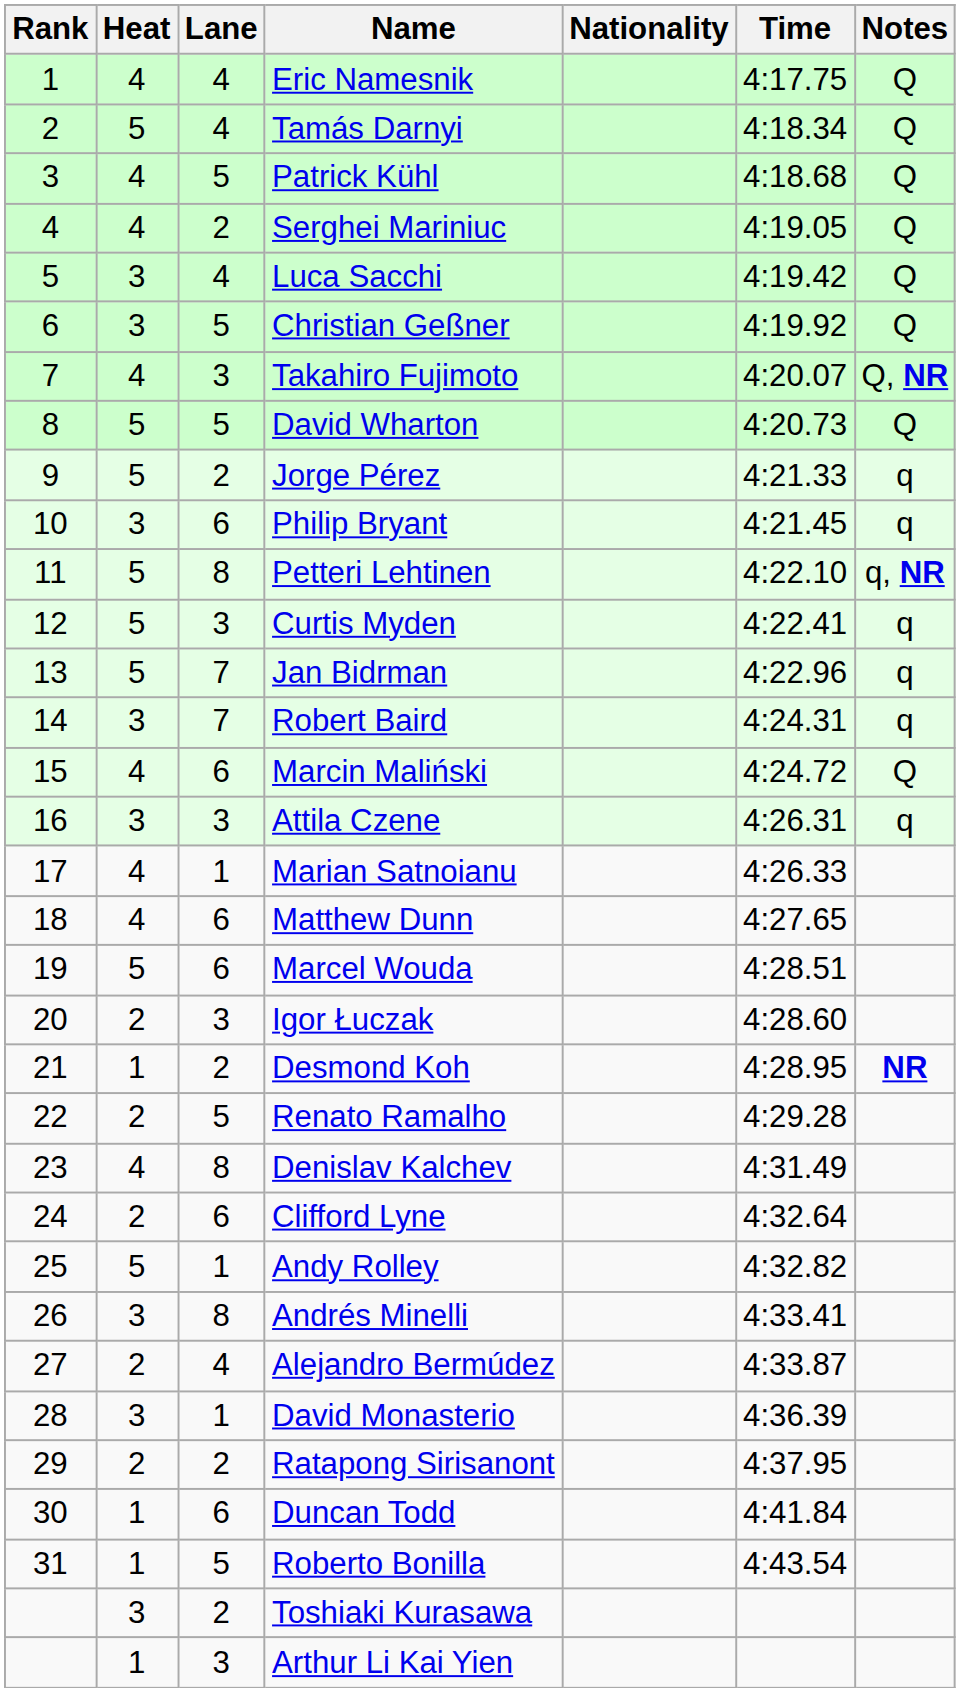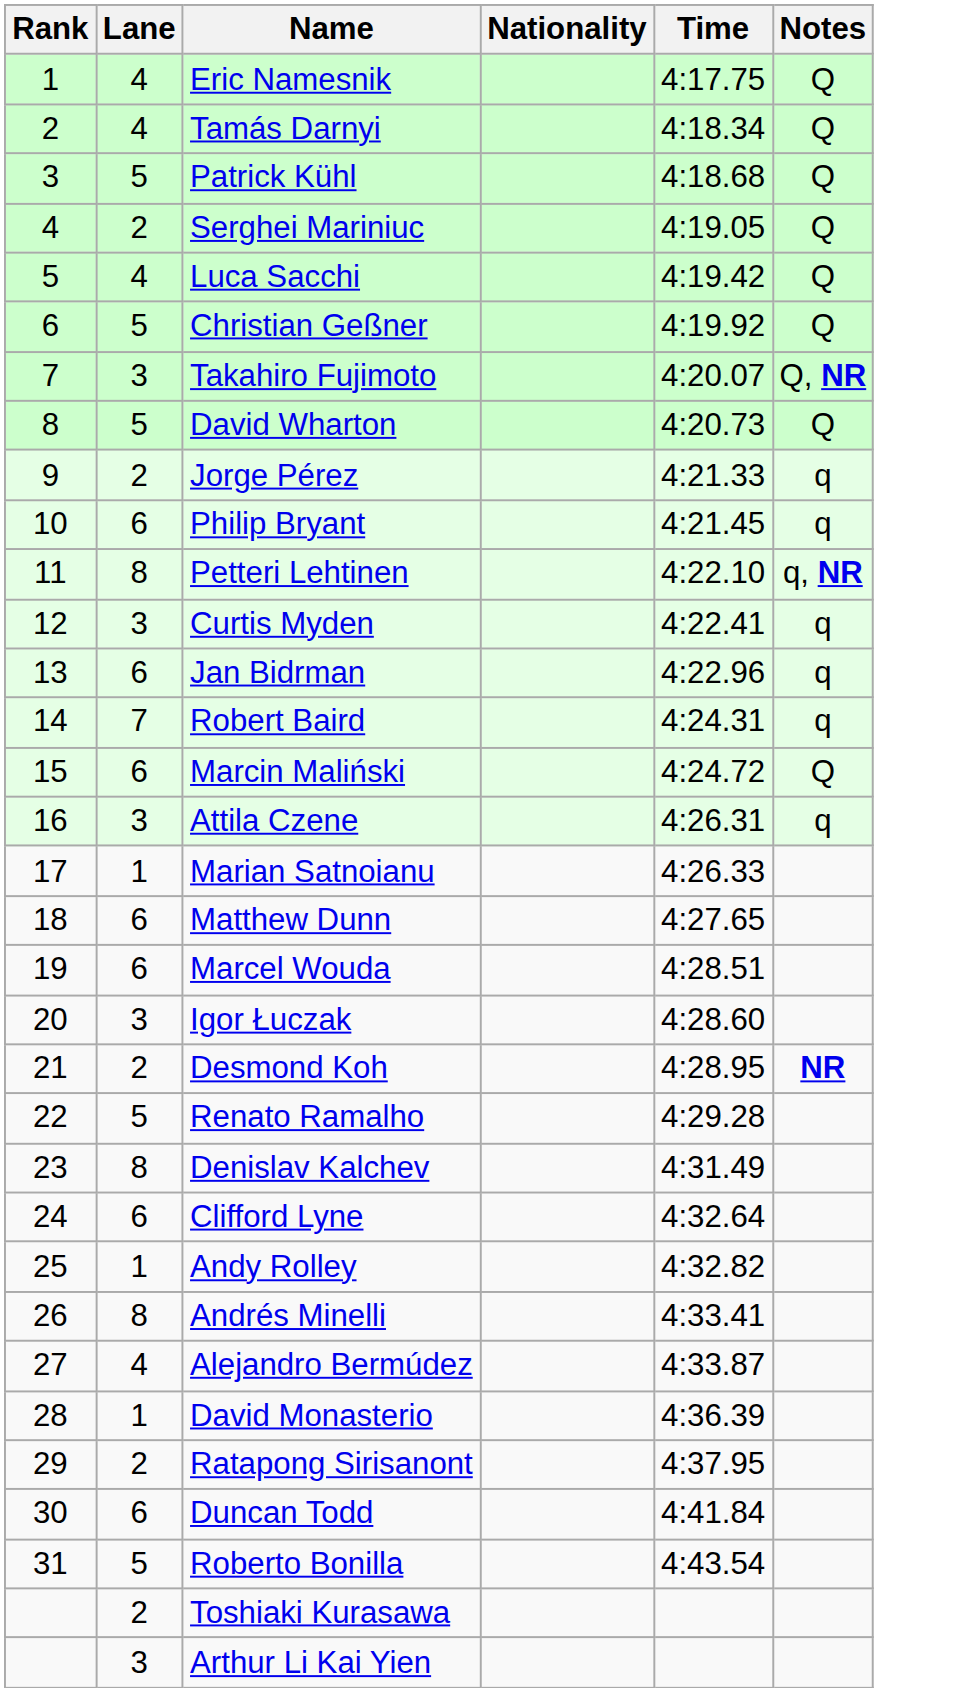- column: Heat | 4 | 5 | 4 | 4 | 3 | 3 | 4 | 5 | 5 | 3 | 5 | 5 | 5 | 3 | 4 | 3 | 4 | 4 | 5 | 2 | 1 | 2 | 4 | 2 | 5 | 3 | 2 | 3 | 2 | 1 | 1 | 3 | 1
Jan Bidrman | Lane: 7 -> 6
